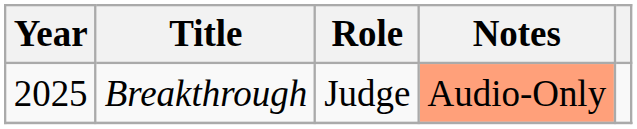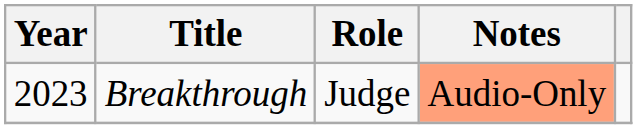Breakthrough | Year: 2025 -> 2023
